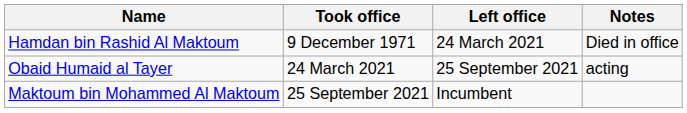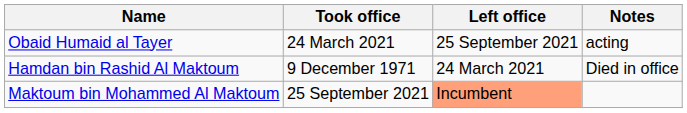rows swapped: Hamdan bin Rashid Al Maktoum <-> Obaid Humaid al Tayer
Maktoum bin Mohammed Al Maktoum | Left office: no background -> lightsalmon background
